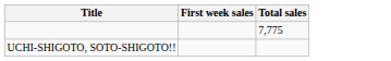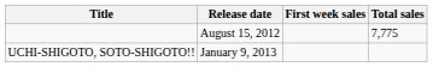+ column: Release date | August 15, 2012 | January 9, 2013
